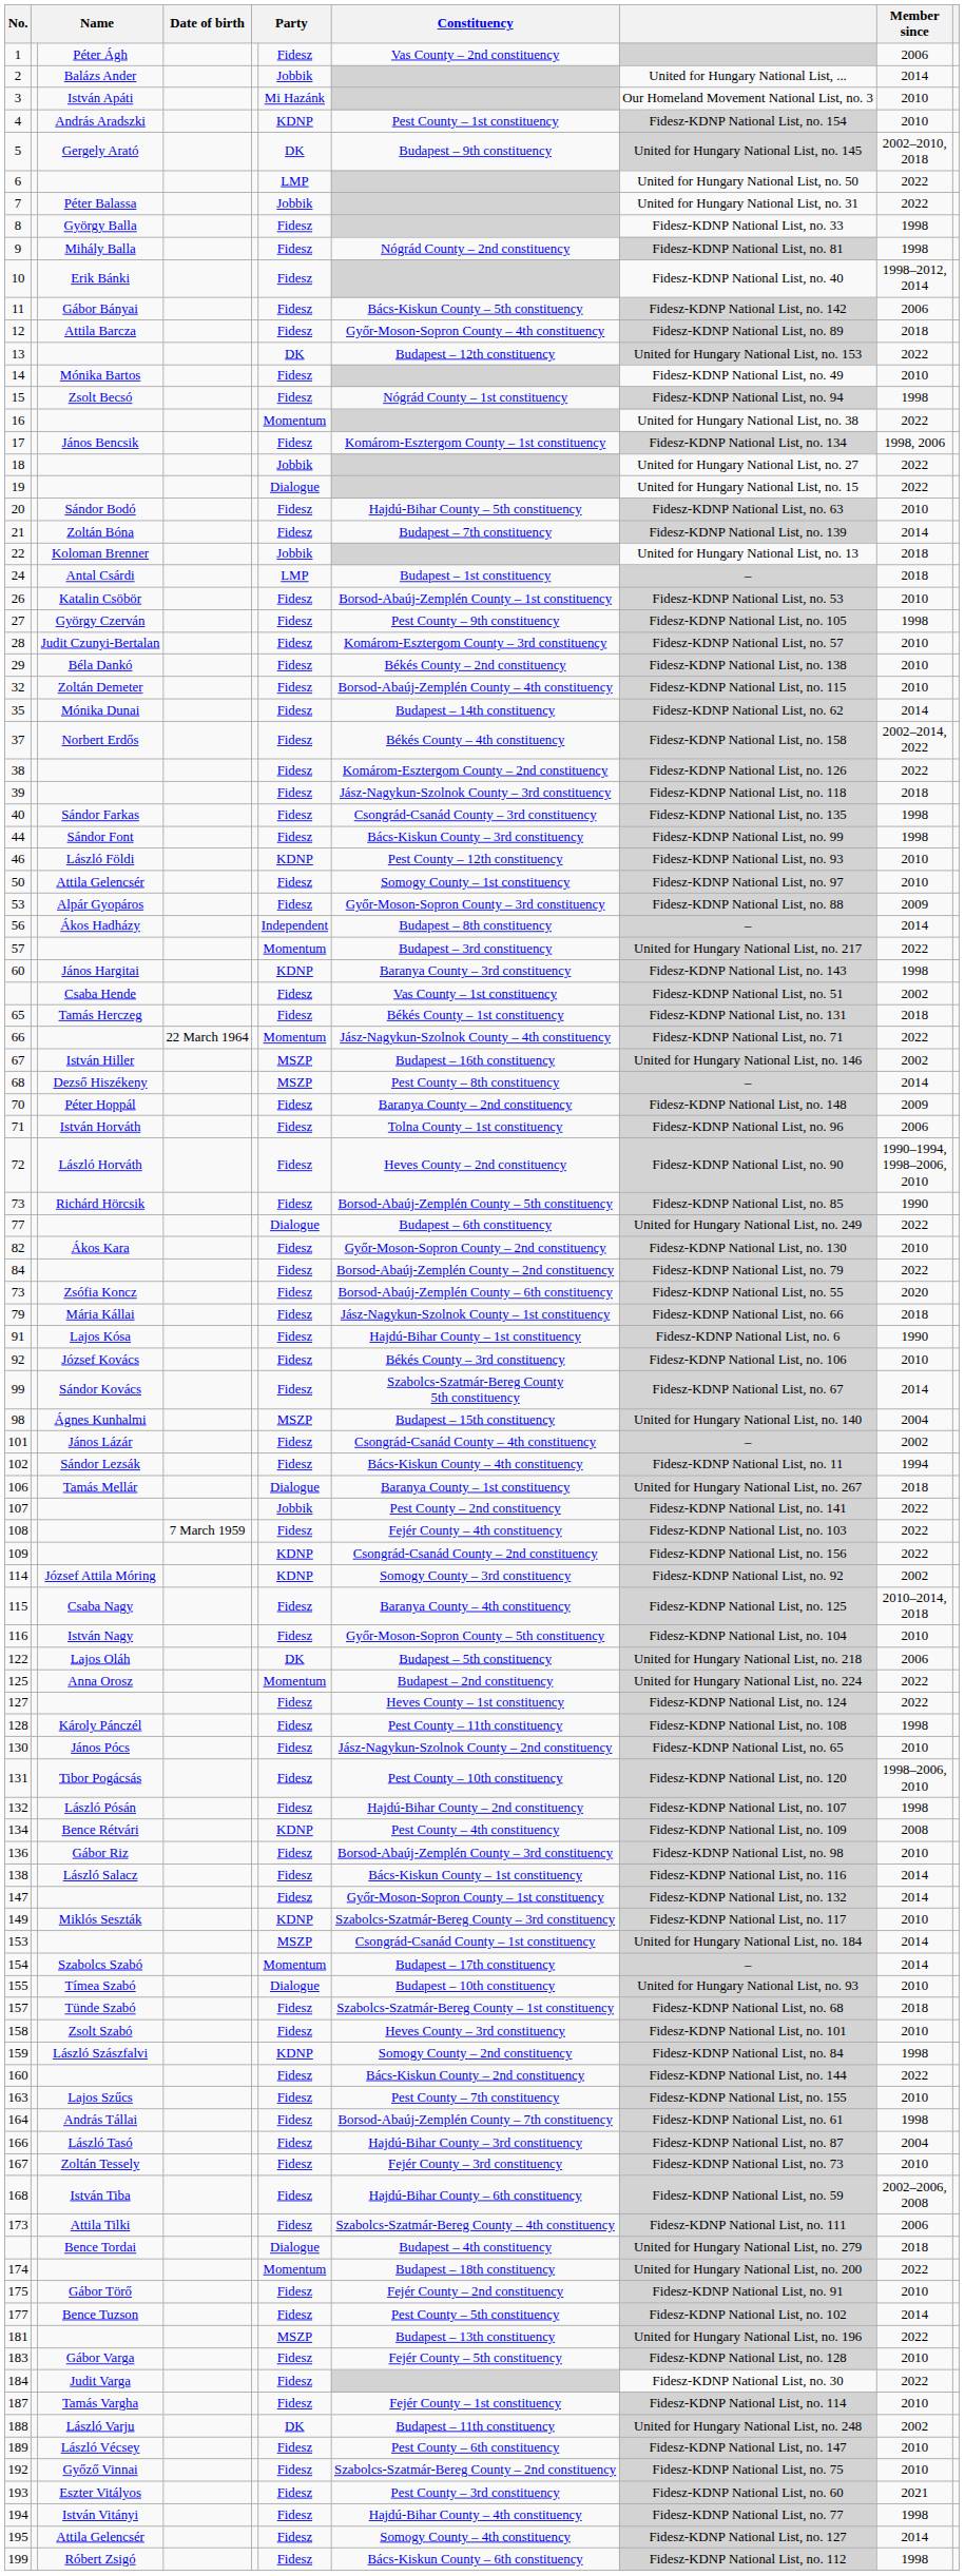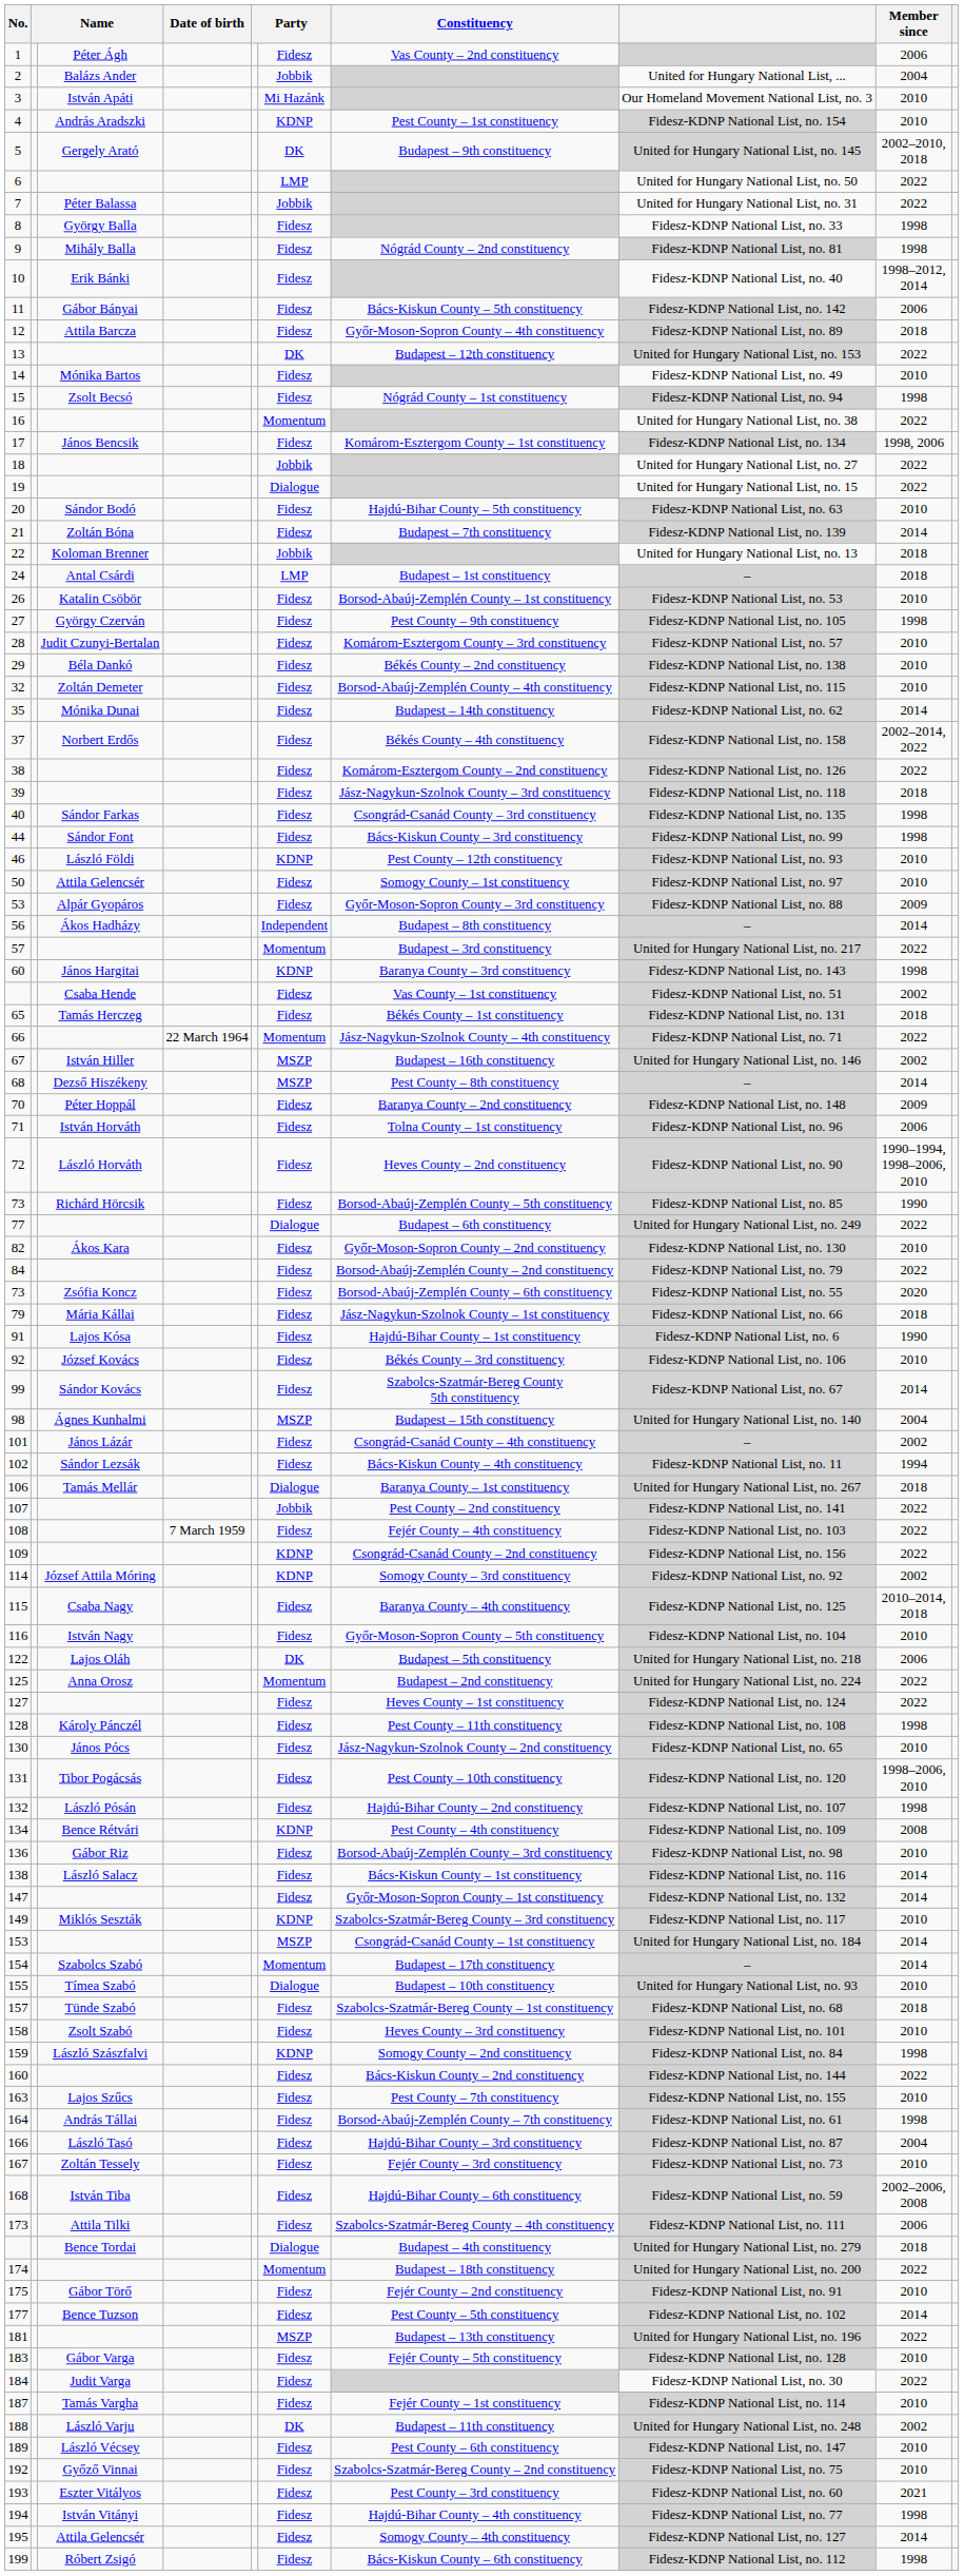2 | Member since: 2014 -> 2004
